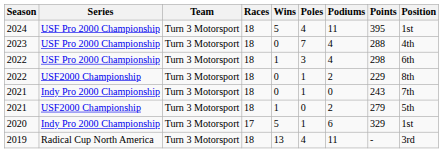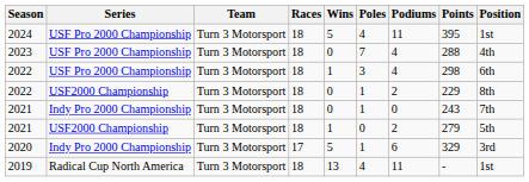2020 | Position: 1st -> 3rd
2019 | Position: 3rd -> 1st
